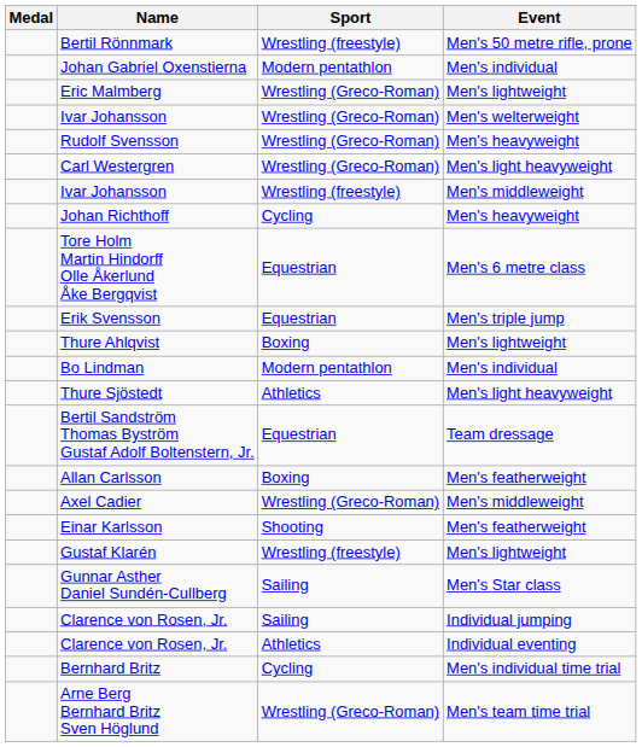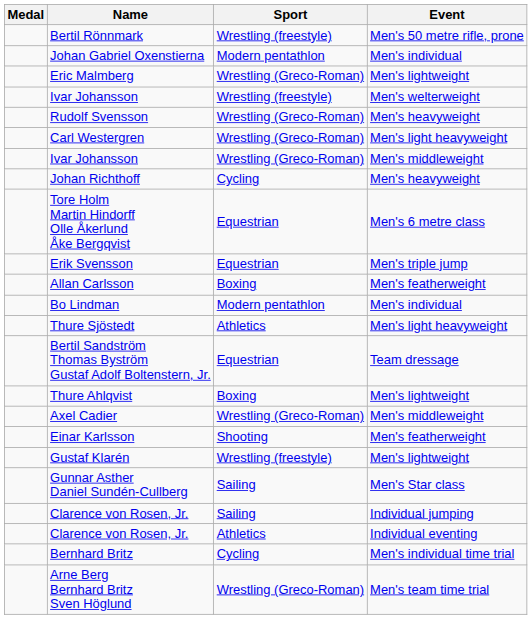Ivar Johansson / Men's welterweight | Sport: Wrestling (Greco-Roman) -> Wrestling (freestyle)
Ivar Johansson / Men's middleweight | Sport: Wrestling (freestyle) -> Wrestling (Greco-Roman)
rows swapped: Thure Ahlqvist <-> Allan Carlsson
